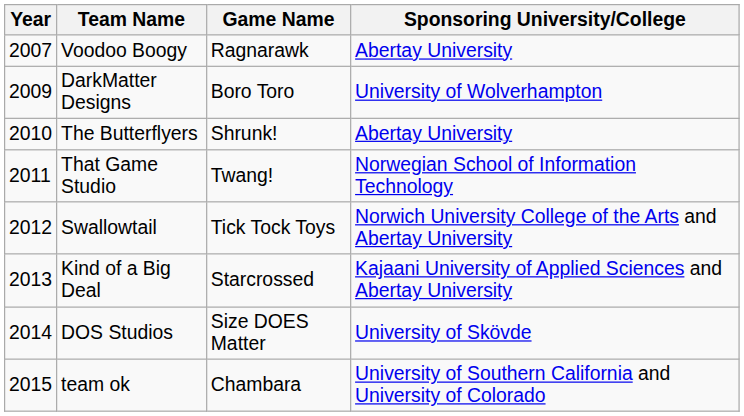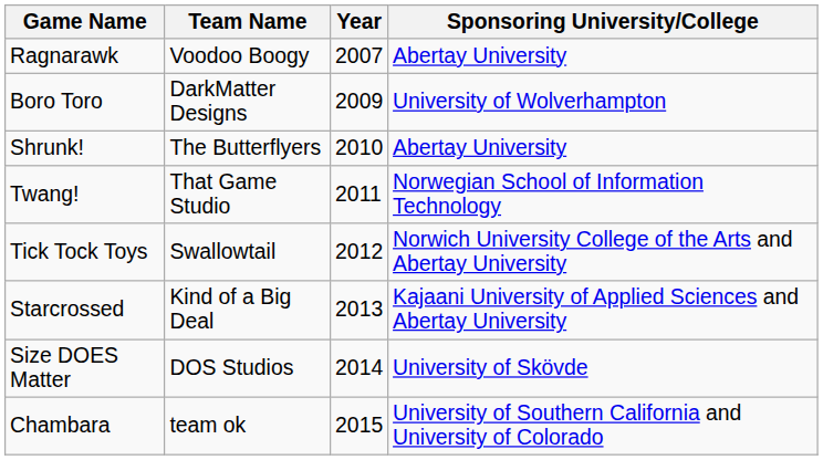columns swapped: Year <-> Game Name
